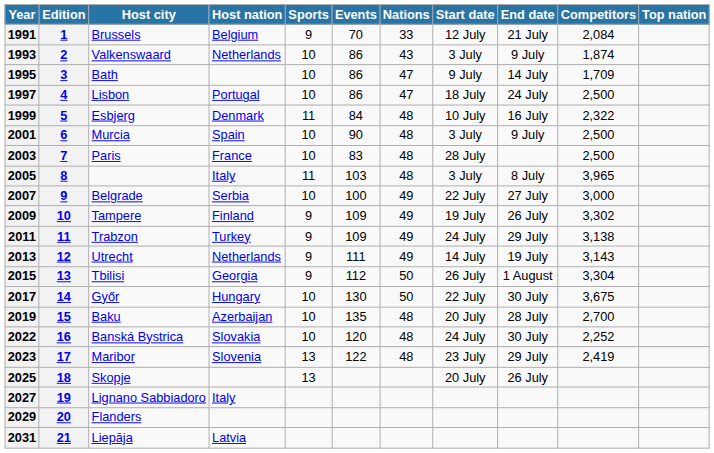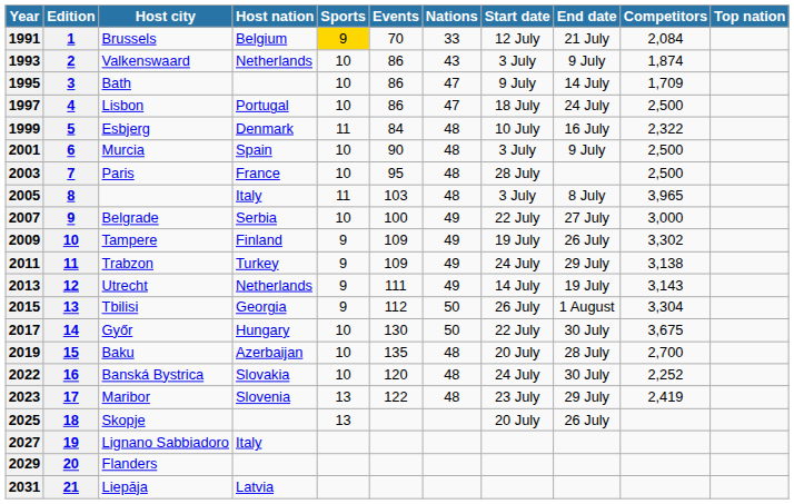1991 | Sports: no background -> gold background
2003 | Events: 83 -> 95
